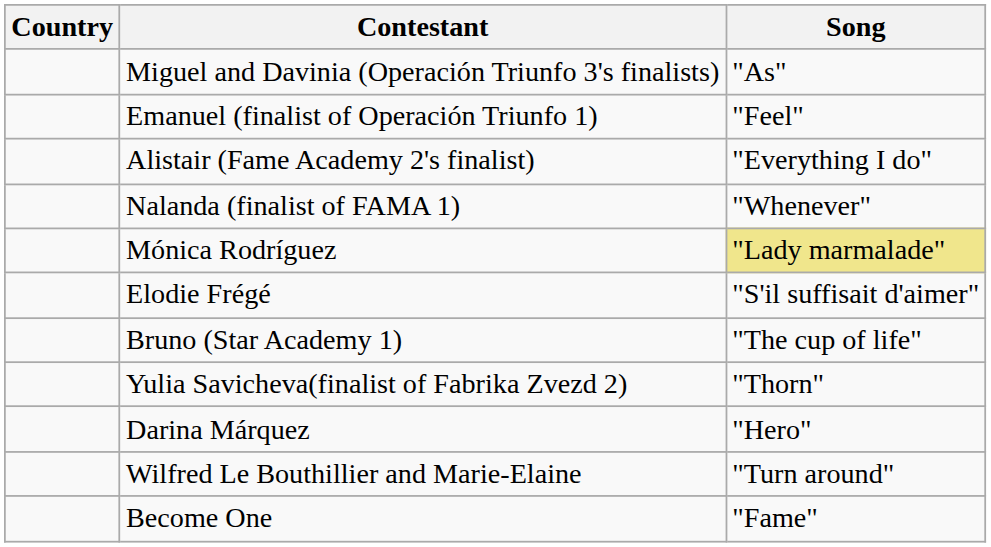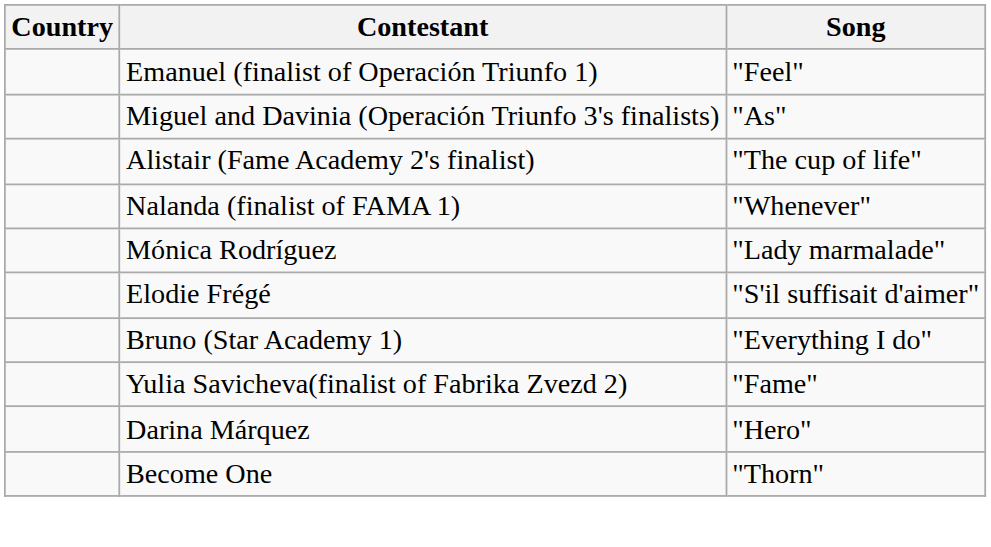rows swapped: Miguel and Davinia (Operación Triunfo 3's finalists) <-> Emanuel (finalist of Operación Triunfo 1)
Alistair (Fame Academy 2's finalist) | Song: "Everything I do" -> "The cup of life"
Mónica Rodríguez | Song: khaki background -> no background
Bruno (Star Academy 1) | Song: "The cup of life" -> "Everything I do"
Yulia Savicheva(finalist of Fabrika Zvezd 2) | Song: "Thorn" -> "Fame"
- row: Wilfred Le Bouthillier and Marie-Elaine | "Turn around"
Become One | Song: "Fame" -> "Thorn"
